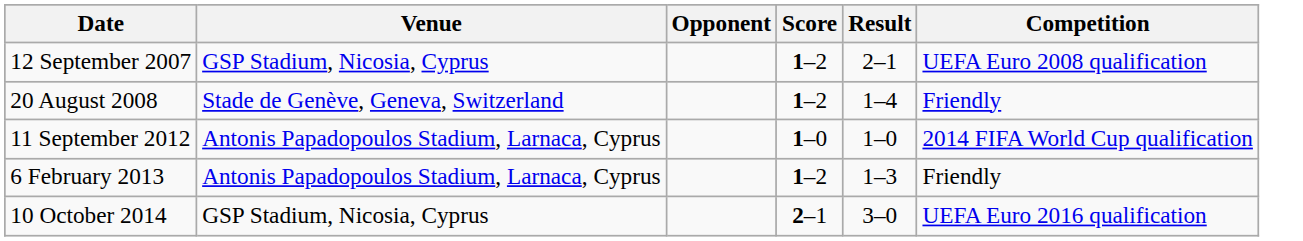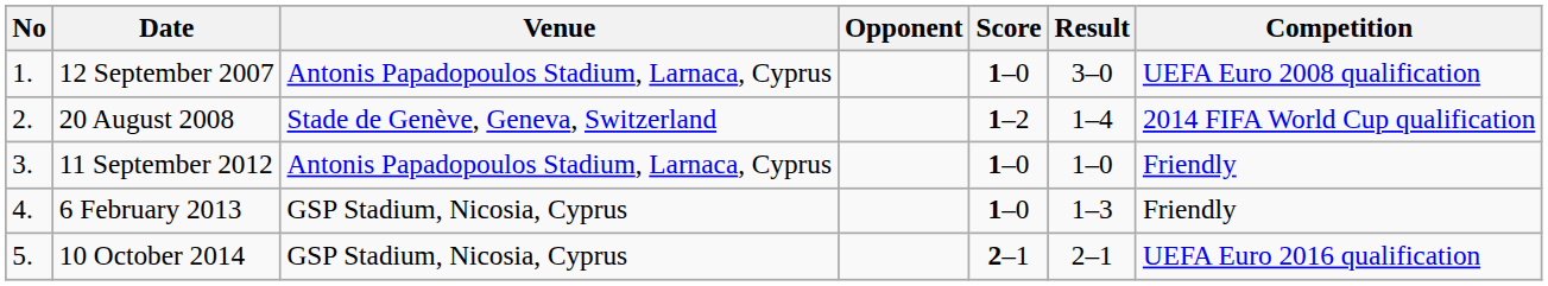+ column: No | 1. | 2. | 3. | 4. | 5.
12 September 2007 | Venue: GSP Stadium, Nicosia, Cyprus -> Antonis Papadopoulos Stadium, Larnaca, Cyprus
12 September 2007 | Score: 1–2 -> 1–0
12 September 2007 | Result: 2–1 -> 3–0
20 August 2008 | Competition: Friendly -> 2014 FIFA World Cup qualification
11 September 2012 | Competition: 2014 FIFA World Cup qualification -> Friendly
6 February 2013 | Venue: Antonis Papadopoulos Stadium, Larnaca, Cyprus -> GSP Stadium, Nicosia, Cyprus
6 February 2013 | Score: 1–2 -> 1–0
10 October 2014 | Result: 3–0 -> 2–1
